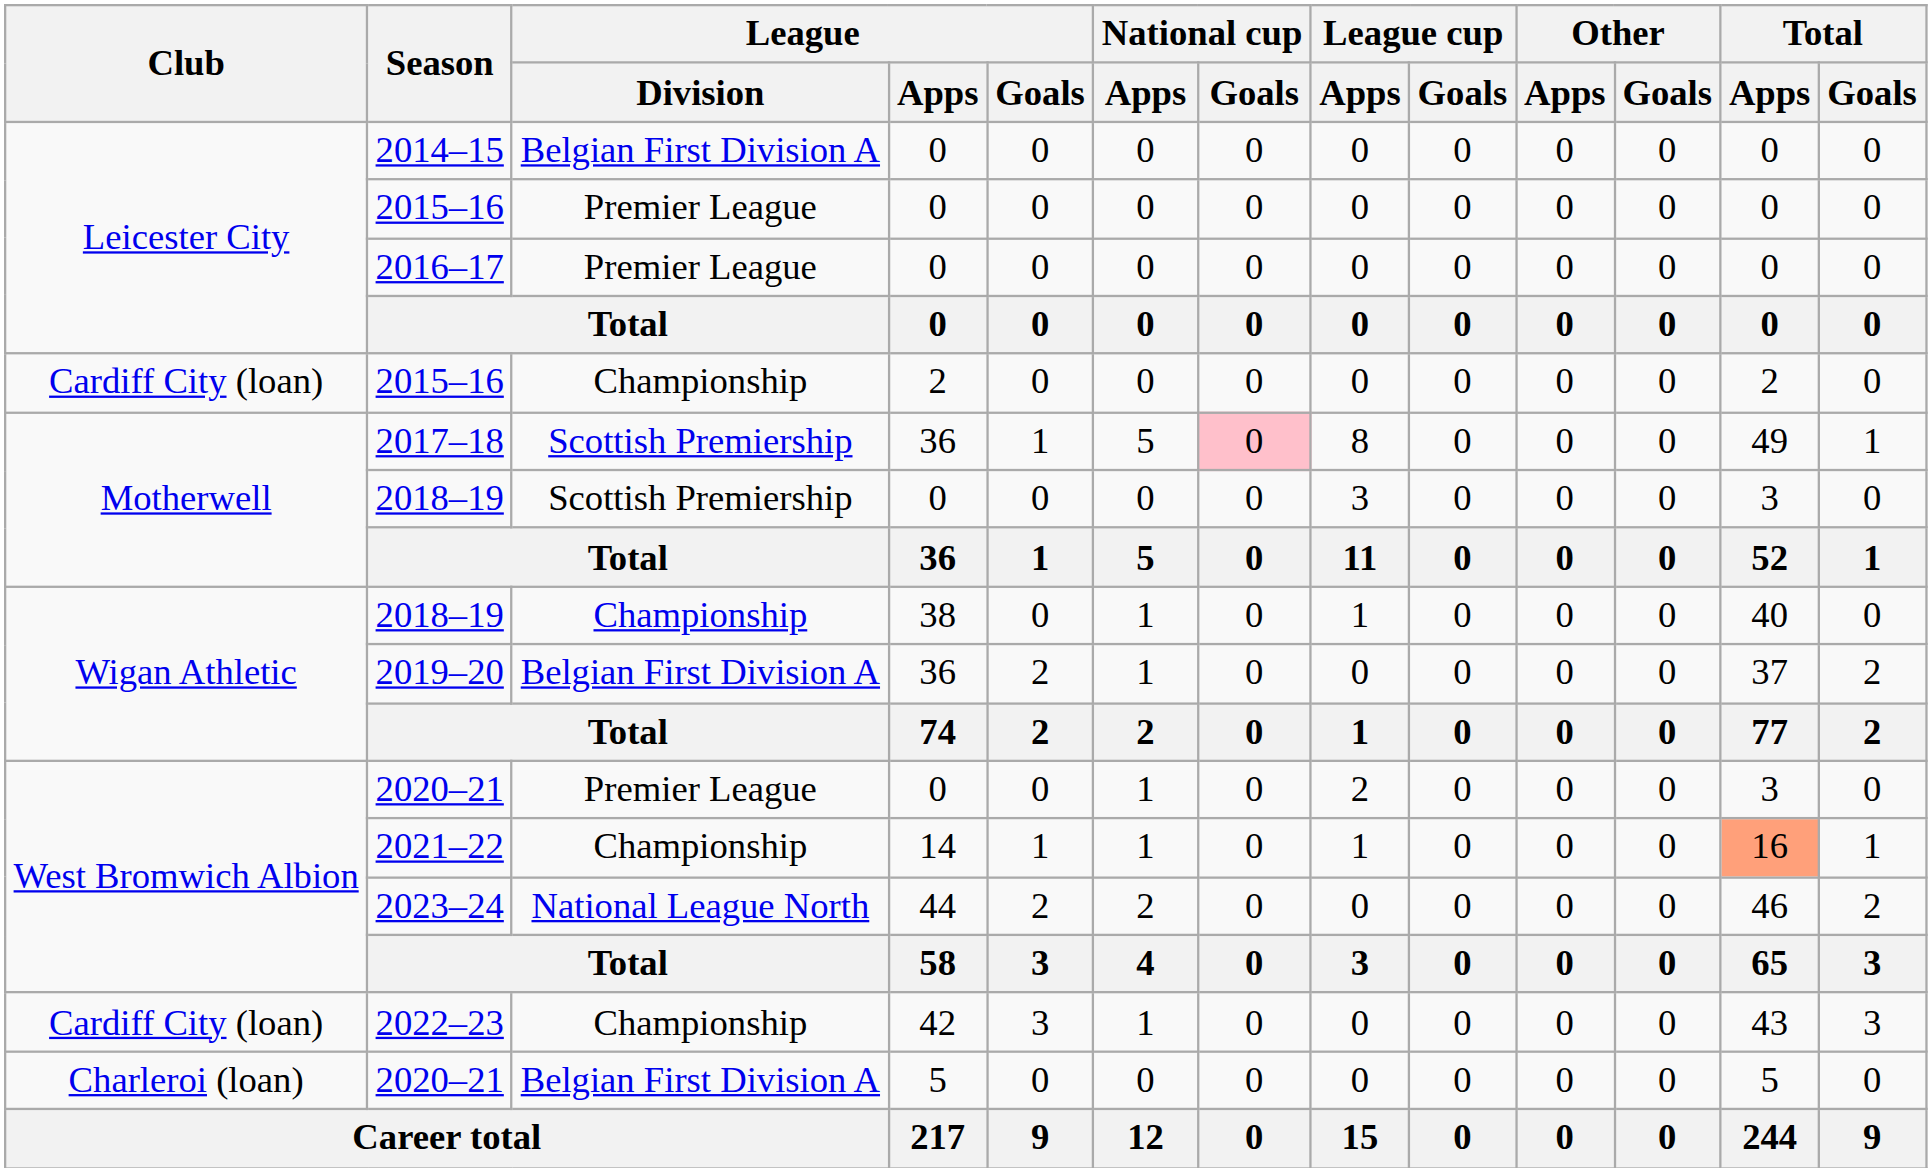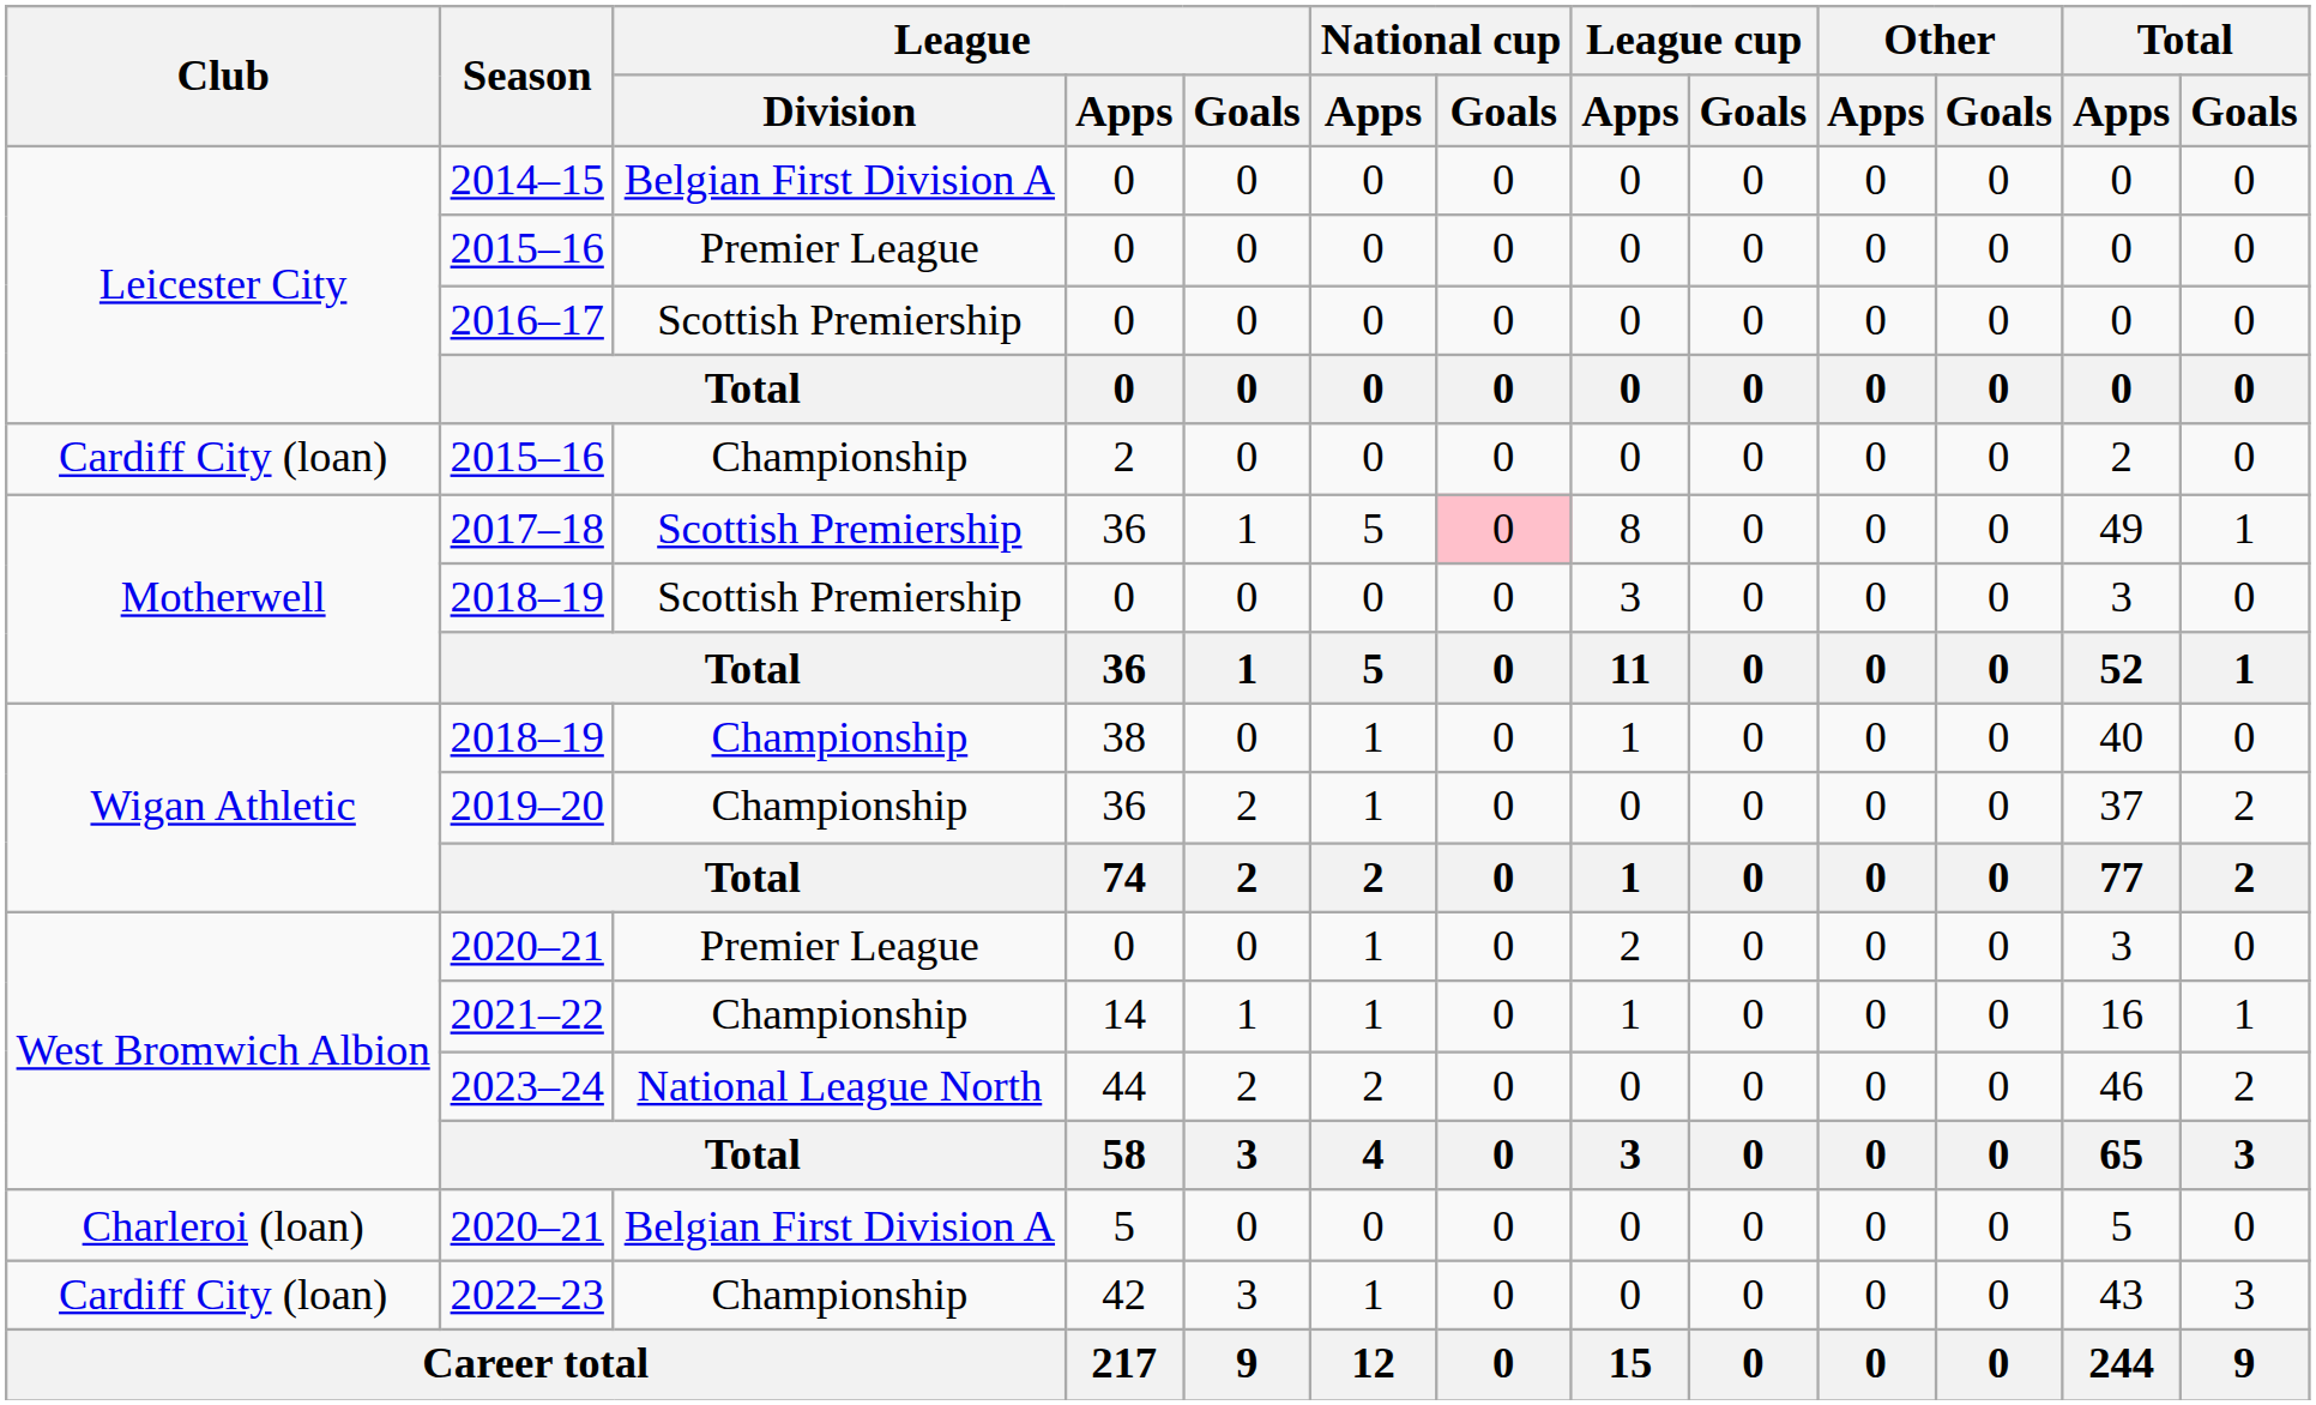2016–17 | League / Division: Premier League -> Scottish Premiership
2019–20 | League / Division: Belgian First Division A -> Championship
2021–22 | Total / Apps: lightsalmon background -> no background
rows swapped: 2020–21 / 5 <-> 2022–23
